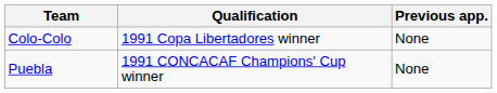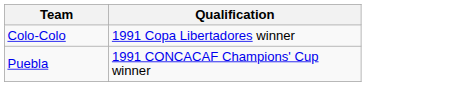- column: Previous app. | None | None
